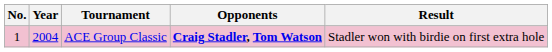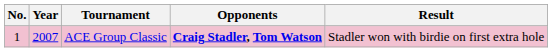ACE Group Classic | Year: 2004 -> 2007
